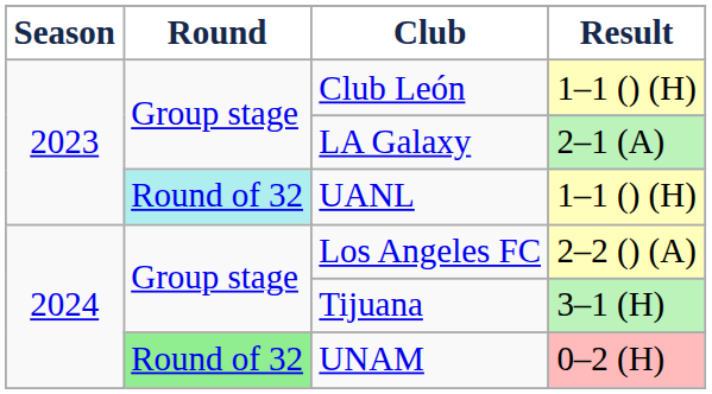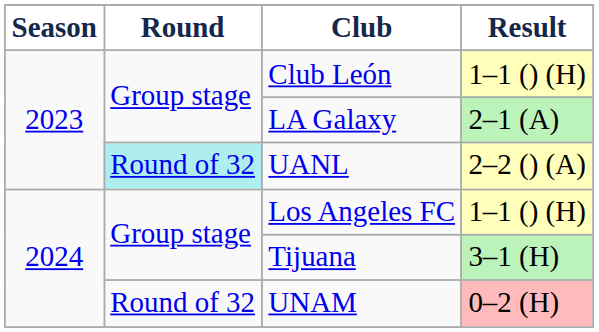UANL | Result: 1–1 () (H) -> 2–2 () (A)
Los Angeles FC | Result: 2–2 () (A) -> 1–1 () (H)
UNAM | Round: lightgreen background -> no background
